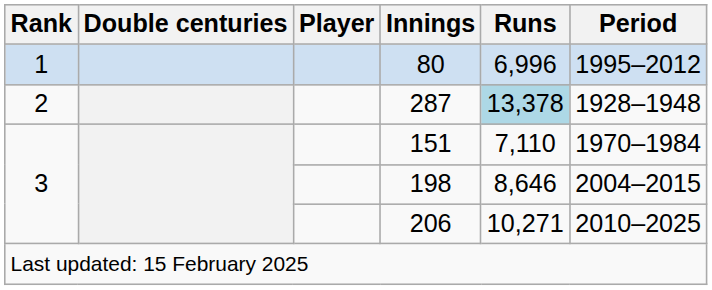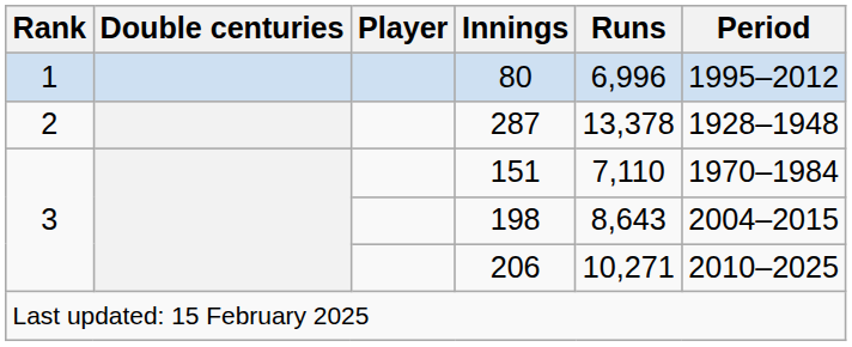287 | Runs: lightblue background -> no background
198 | Runs: 8,646 -> 8,643
